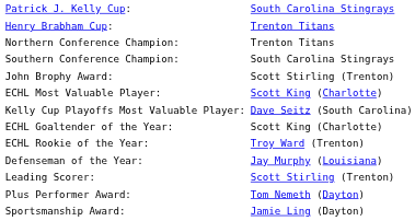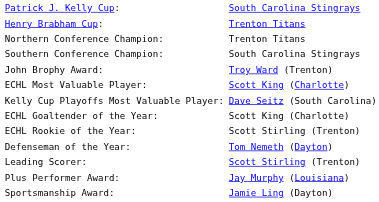John Brophy Award: | column 2: Scott Stirling (Trenton) -> Troy Ward (Trenton)
ECHL Rookie of the Year: | column 2: Troy Ward (Trenton) -> Scott Stirling (Trenton)
Defenseman of the Year: | column 2: Jay Murphy (Louisiana) -> Tom Nemeth (Dayton)
Plus Performer Award: | column 2: Tom Nemeth (Dayton) -> Jay Murphy (Louisiana)
